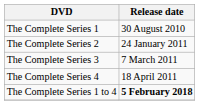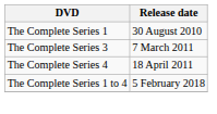- row: The Complete Series 2 | 24 January 2011
The Complete Series 1 to 4 | Release date: bold -> normal
